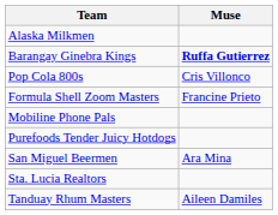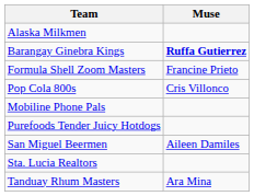rows swapped: Formula Shell Zoom Masters <-> Pop Cola 800s
San Miguel Beermen | Muse: Ara Mina -> Aileen Damiles
Tanduay Rhum Masters | Muse: Aileen Damiles -> Ara Mina
